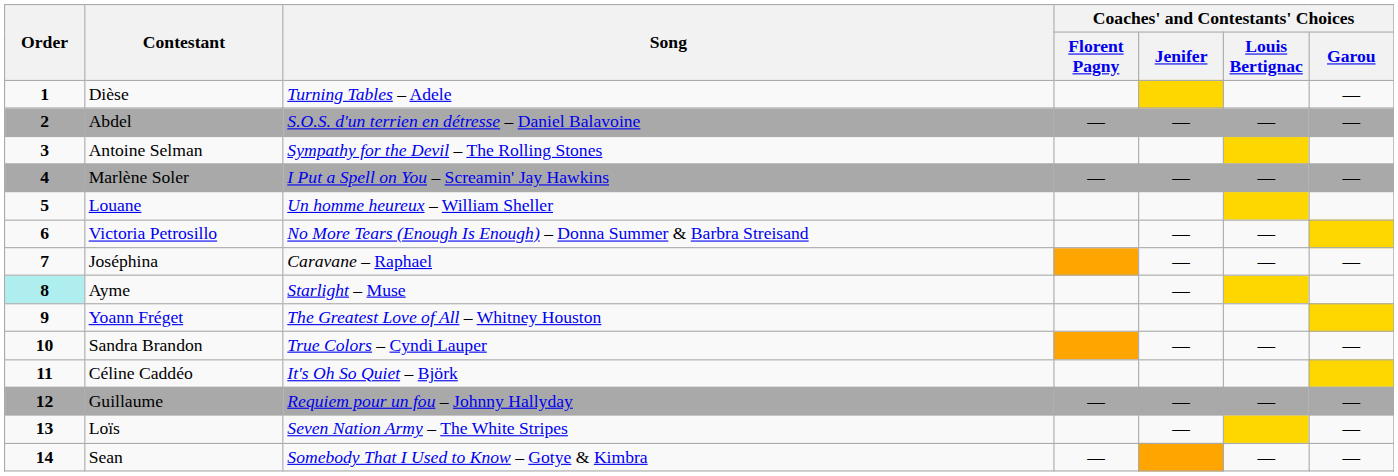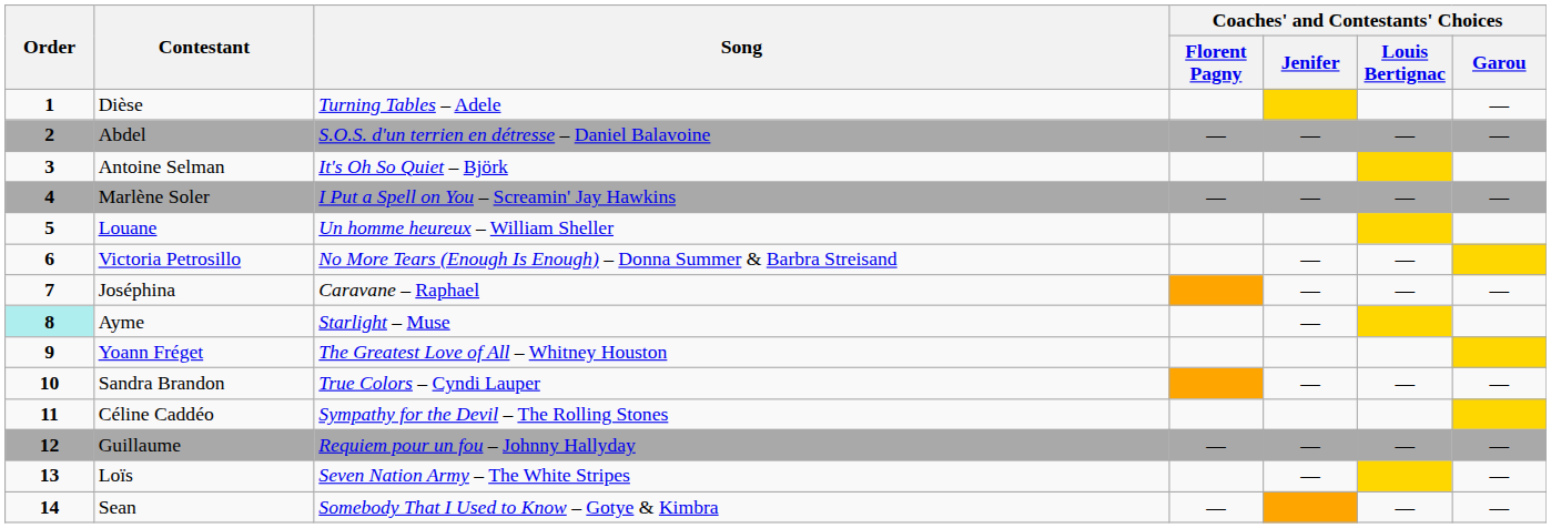Antoine Selman | Song: Sympathy for the Devil – The Rolling Stones -> It's Oh So Quiet – Björk
Céline Caddéo | Song: It's Oh So Quiet – Björk -> Sympathy for the Devil – The Rolling Stones
